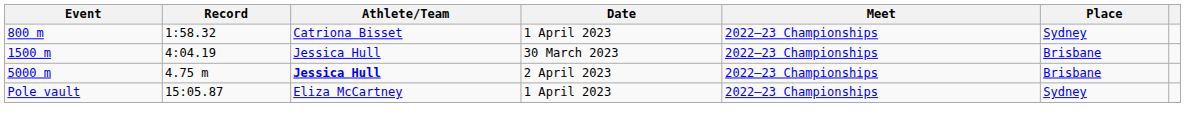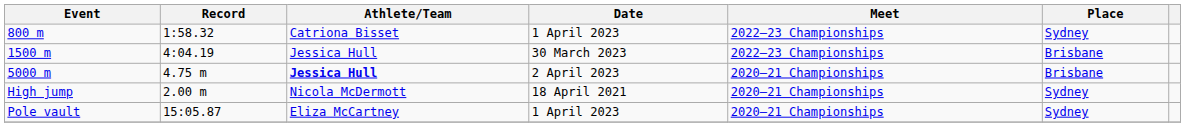5000 m | Meet: 2022–23 Championships -> 2020–21 Championships
+ row: High jump | 2.00 m | Nicola McDermott | 18 April 2021 | 2020–21 Championships | Sydney
Pole vault | Meet: 2022–23 Championships -> 2020–21 Championships
